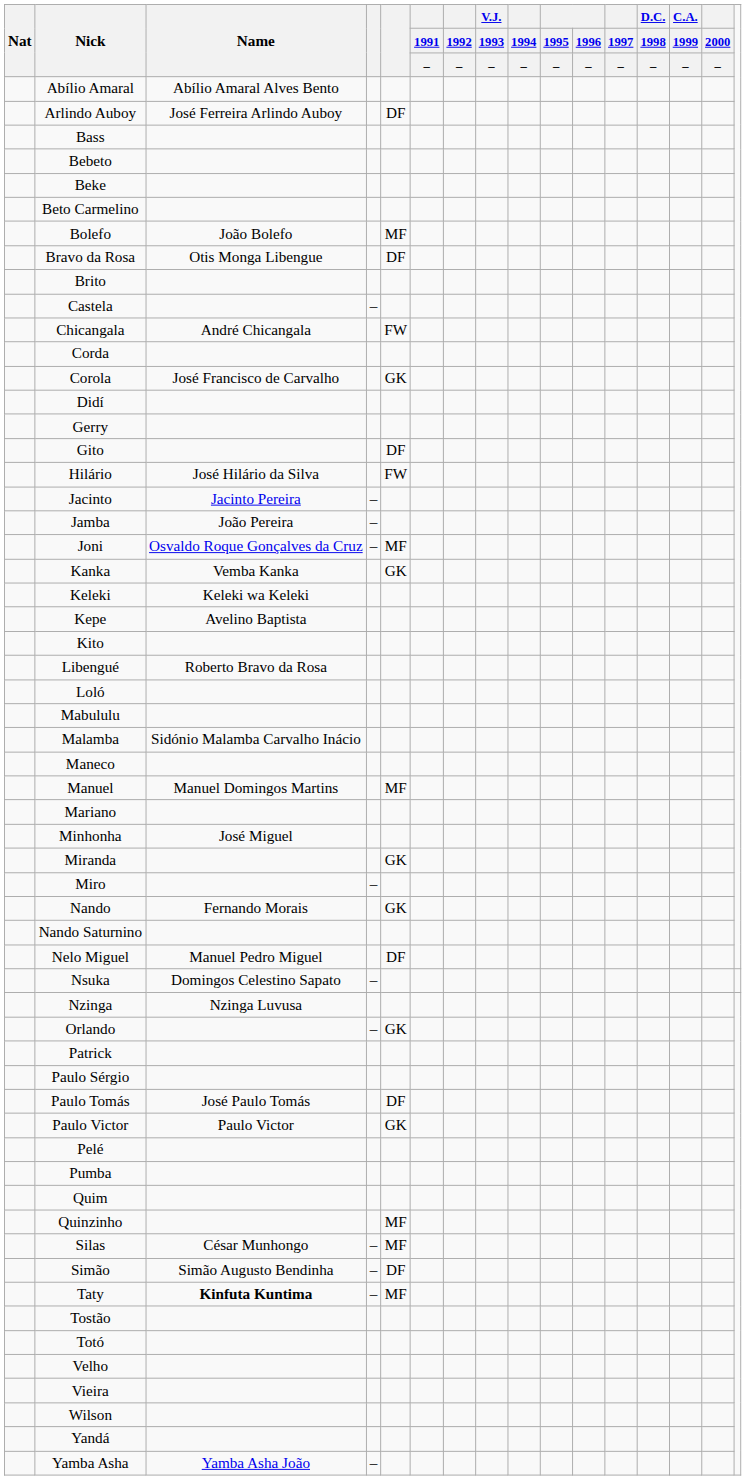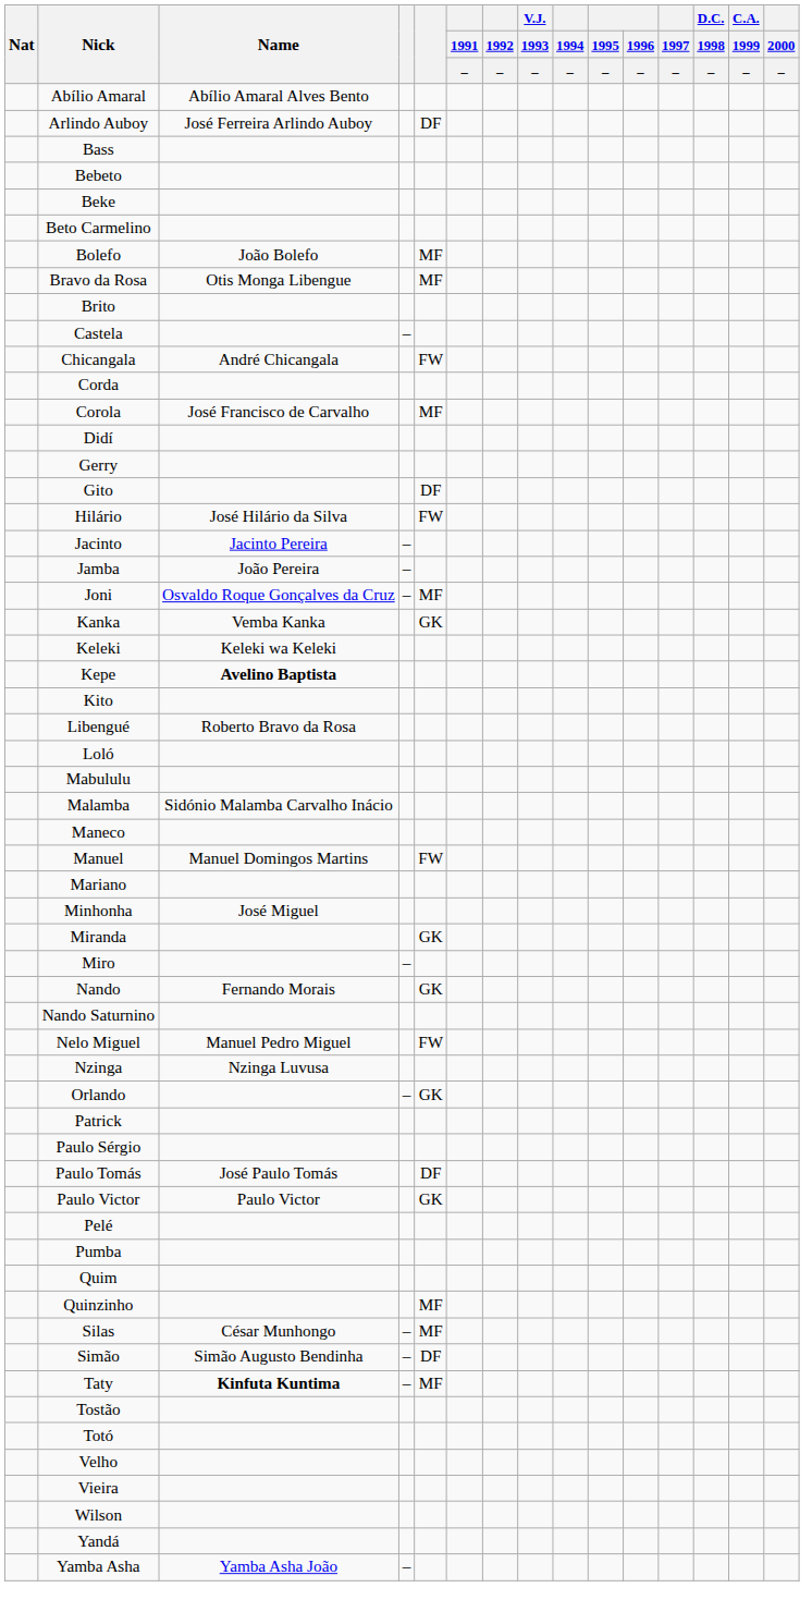Bravo da Rosa | column 5: DF -> MF
Corola | column 5: GK -> MF
Kepe | Name: normal -> bold
Manuel | column 5: MF -> FW
Nelo Miguel | column 5: DF -> FW
- row: Nsuka | Domingos Celestino Sapato | –
